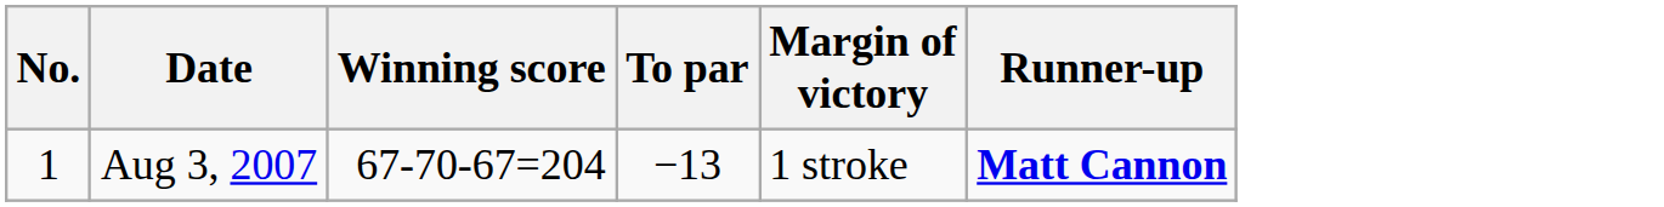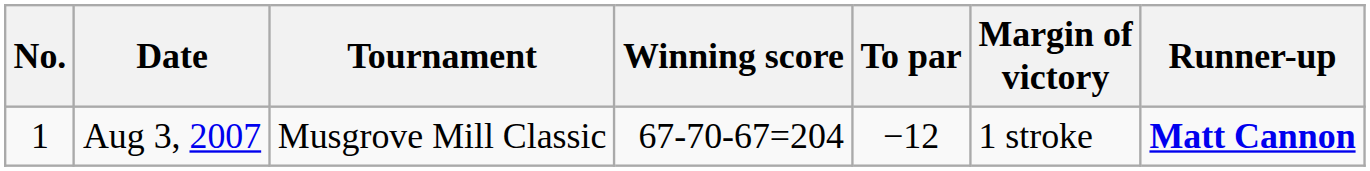+ column: Tournament | Musgrove Mill Classic
Aug 3, 2007 | To par: −13 -> −12
